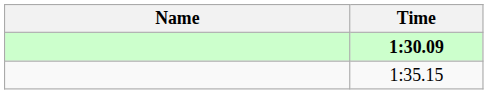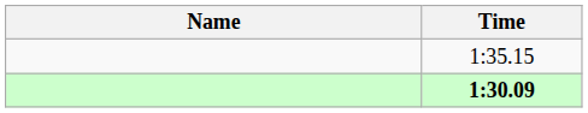rows swapped: 1:30.09 <-> 1:35.15
